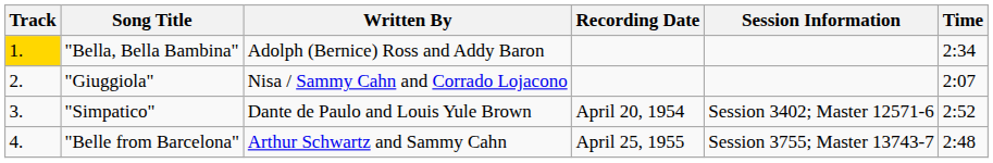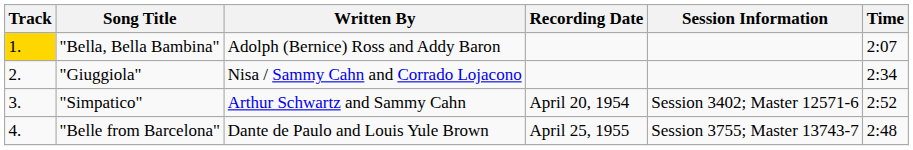"Bella, Bella Bambina" | Time: 2:34 -> 2:07
"Giuggiola" | Time: 2:07 -> 2:34
"Simpatico" | Written By: Dante de Paulo and Louis Yule Brown -> Arthur Schwartz and Sammy Cahn
"Belle from Barcelona" | Written By: Arthur Schwartz and Sammy Cahn -> Dante de Paulo and Louis Yule Brown
